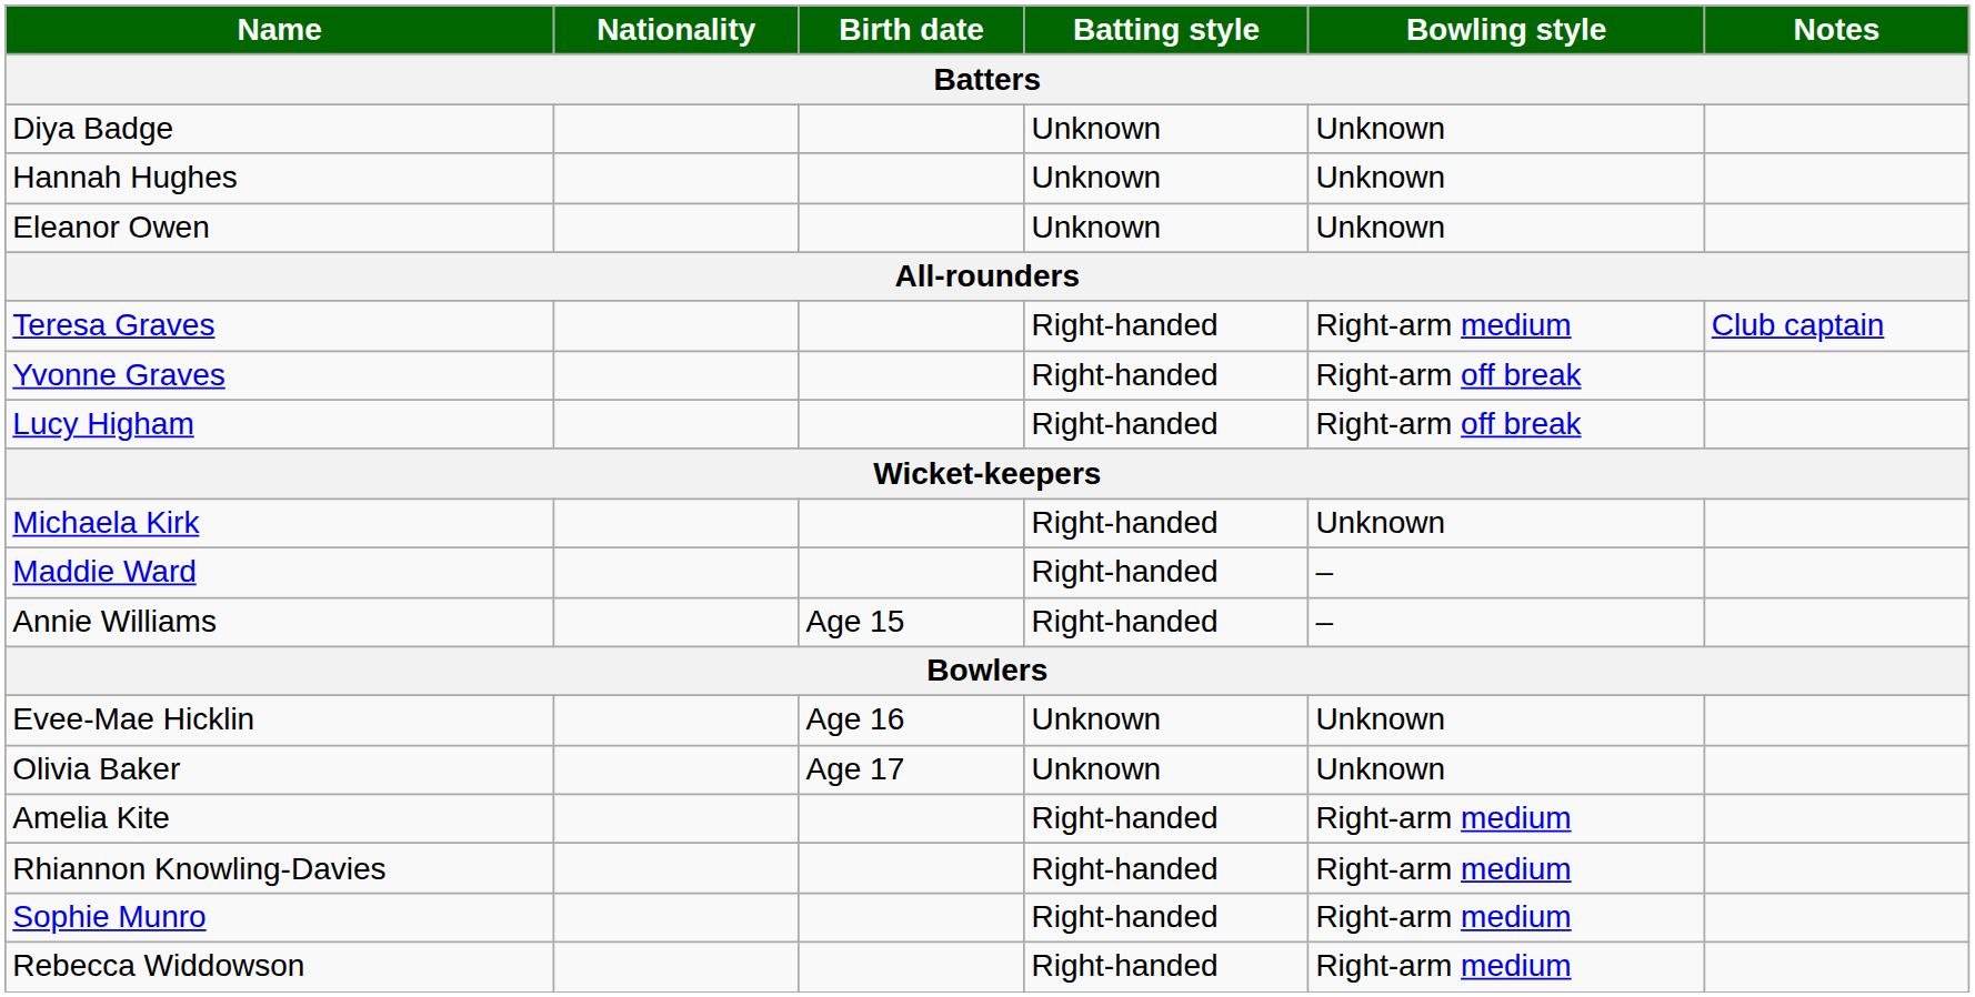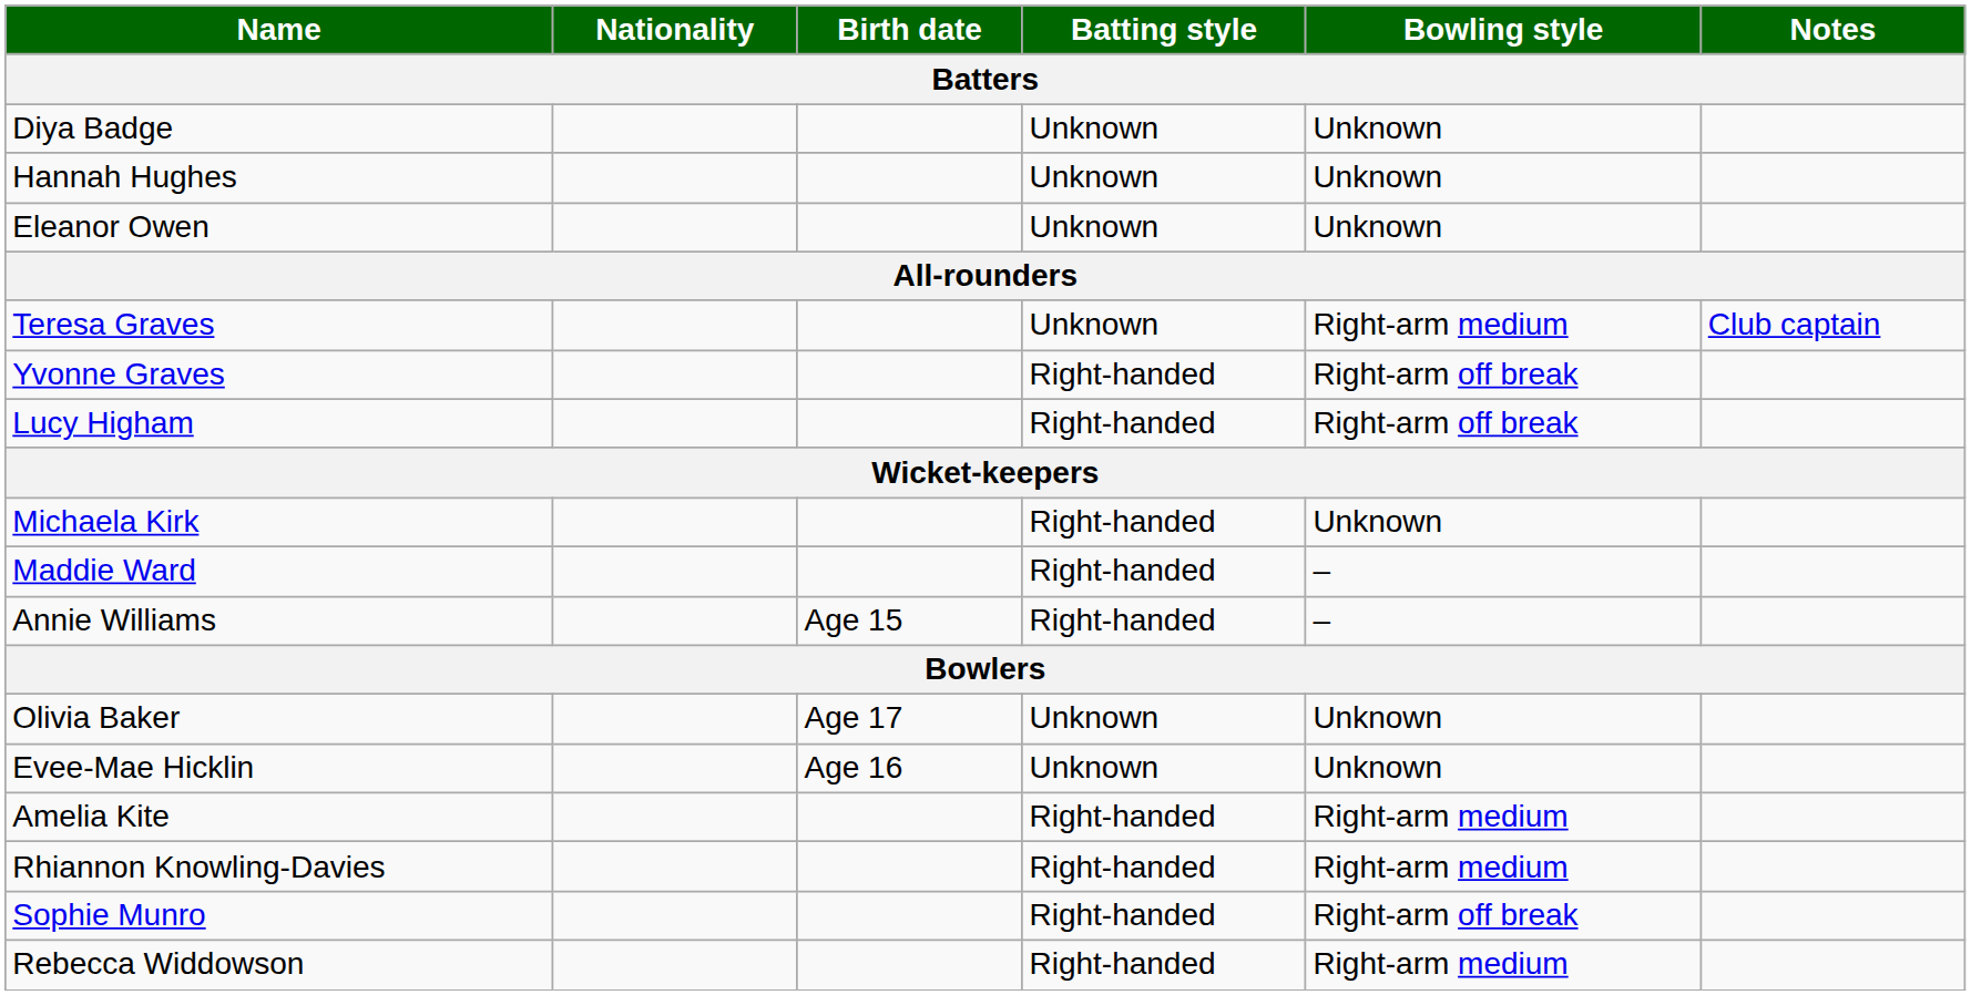Teresa Graves | Batting style: Right-handed -> Unknown
rows swapped: Olivia Baker <-> Evee-Mae Hicklin
Sophie Munro | Bowling style: Right-arm medium -> Right-arm off break
